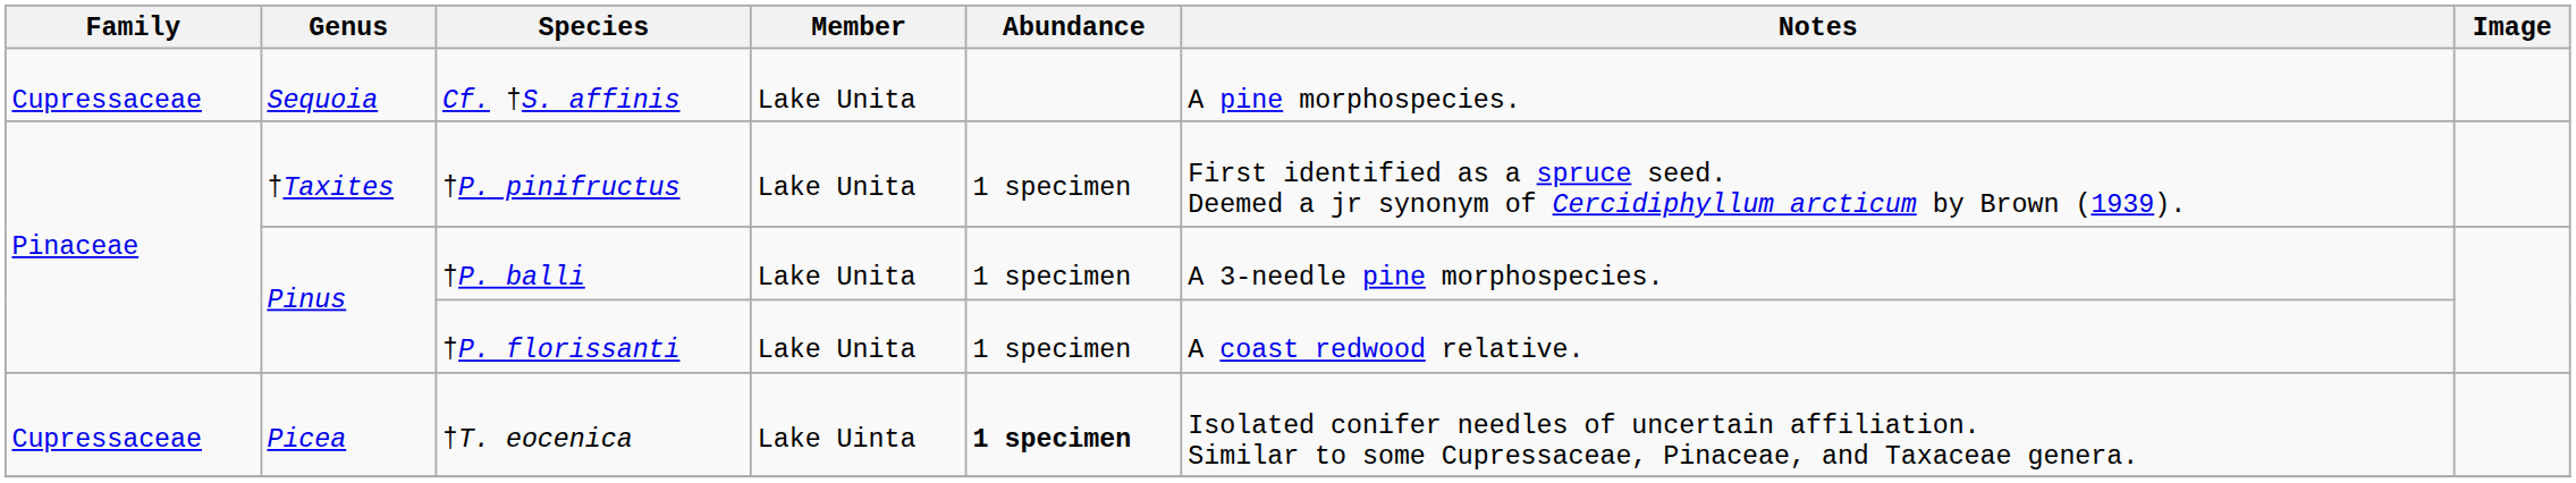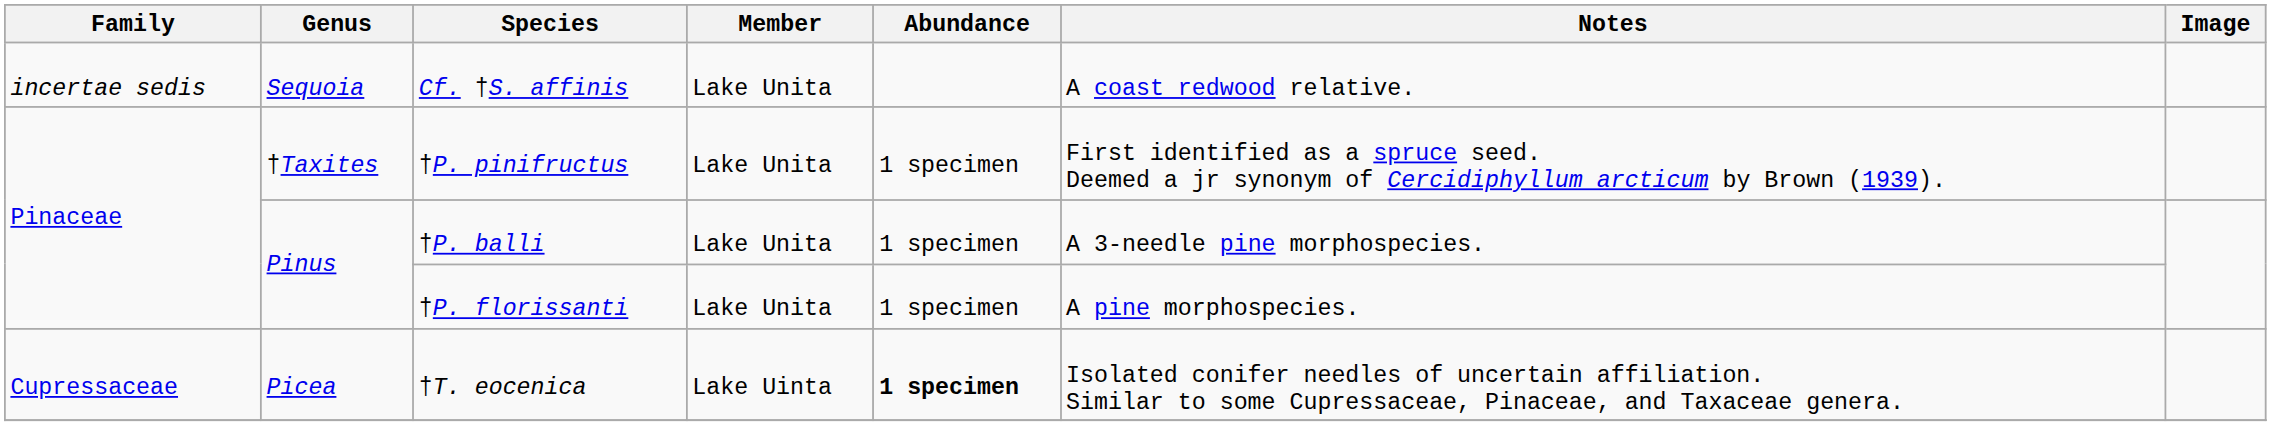Cf. †S. affinis | Family: Cupressaceae -> incertae sedis
Cf. †S. affinis | Notes: A pine morphospecies. -> A coast redwood relative.
†P. florissanti | Notes: A coast redwood relative. -> A pine morphospecies.
